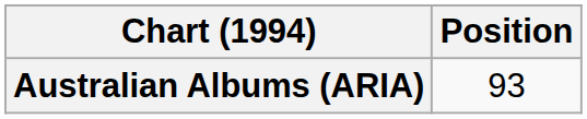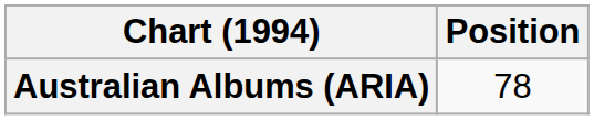Australian Albums (ARIA) | Position: 93 -> 78
